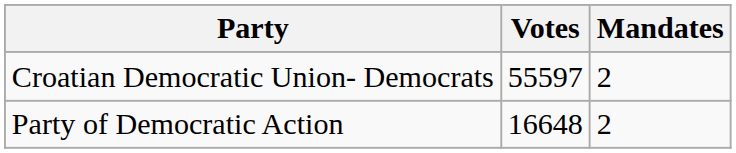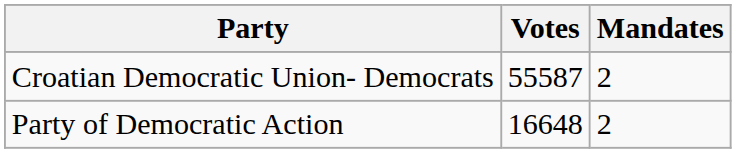Croatian Democratic Union- Democrats | Votes: 55597 -> 55587
